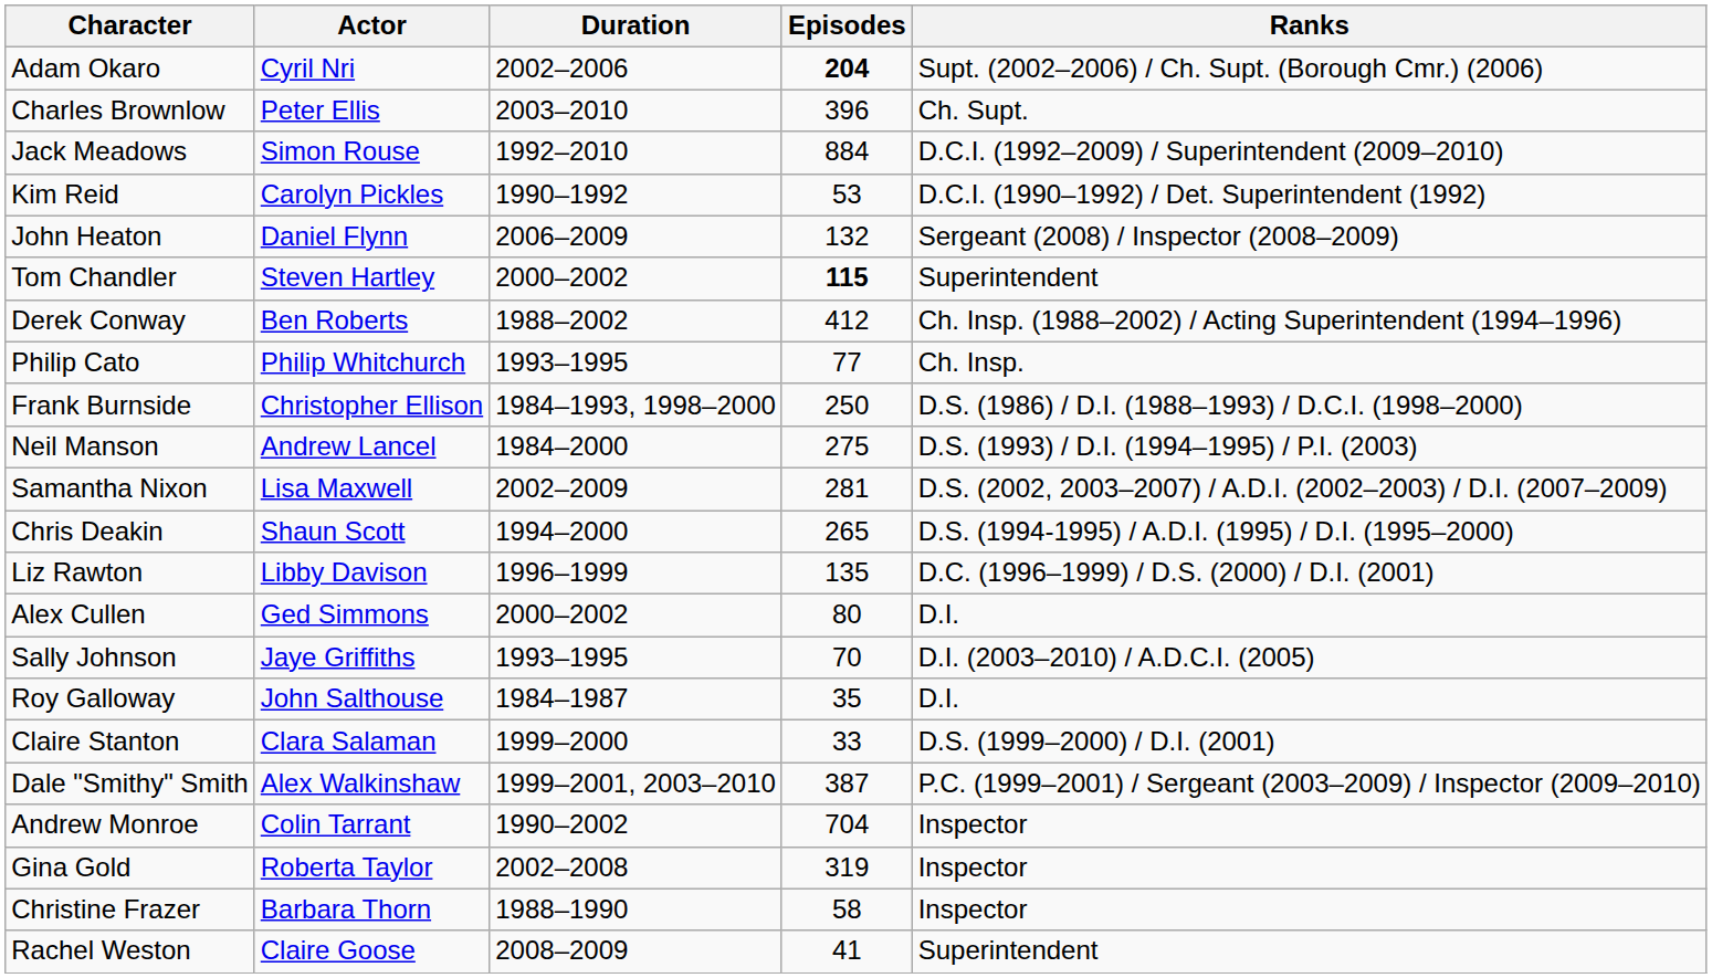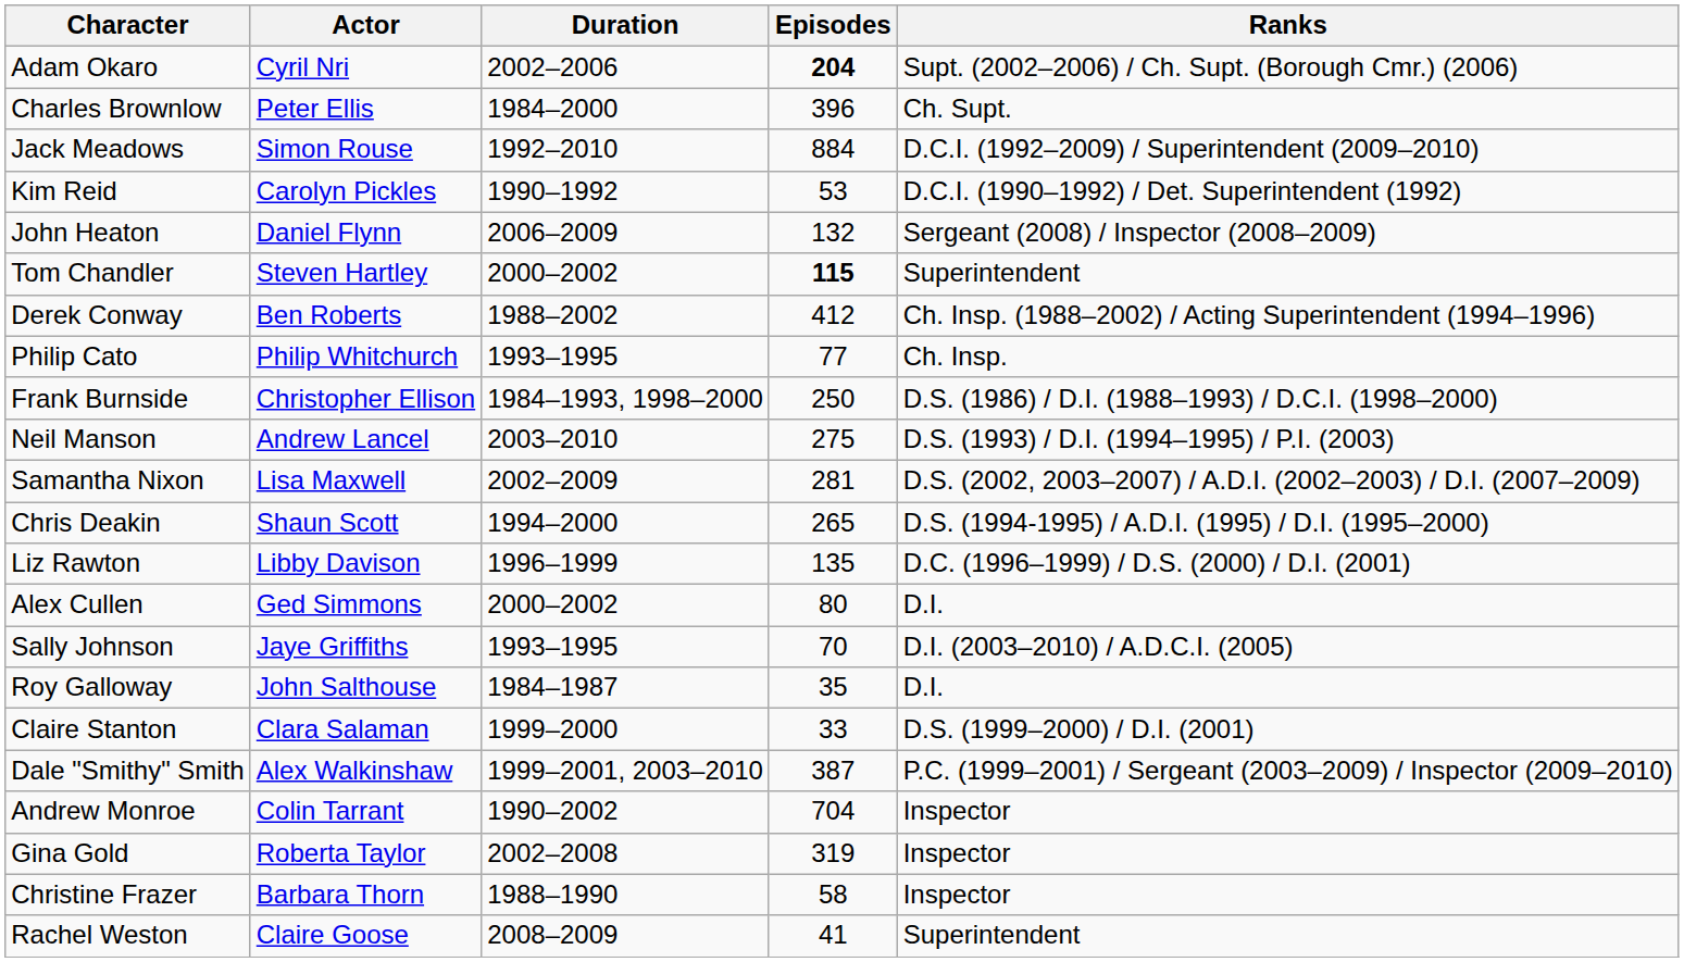Charles Brownlow | Duration: 2003–2010 -> 1984–2000
Neil Manson | Duration: 1984–2000 -> 2003–2010
